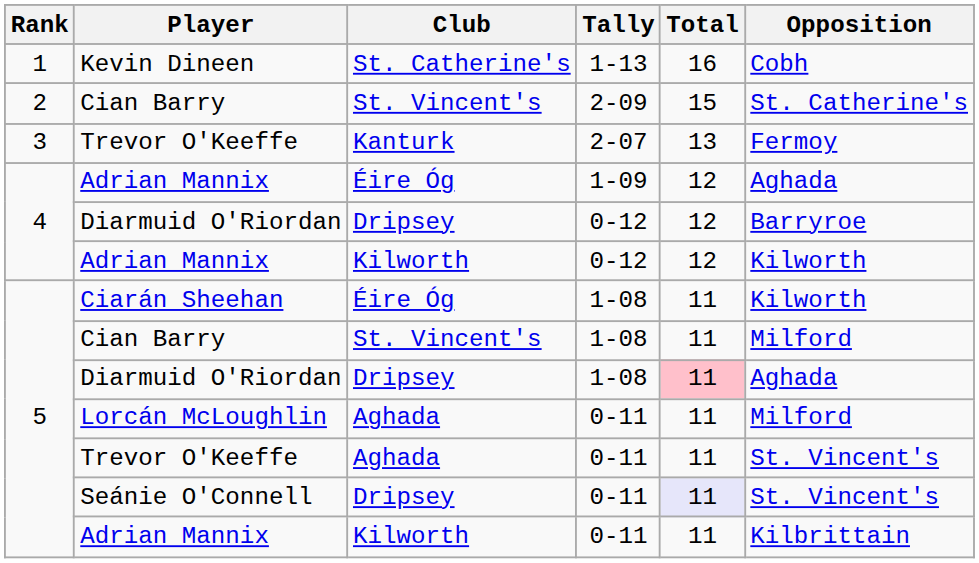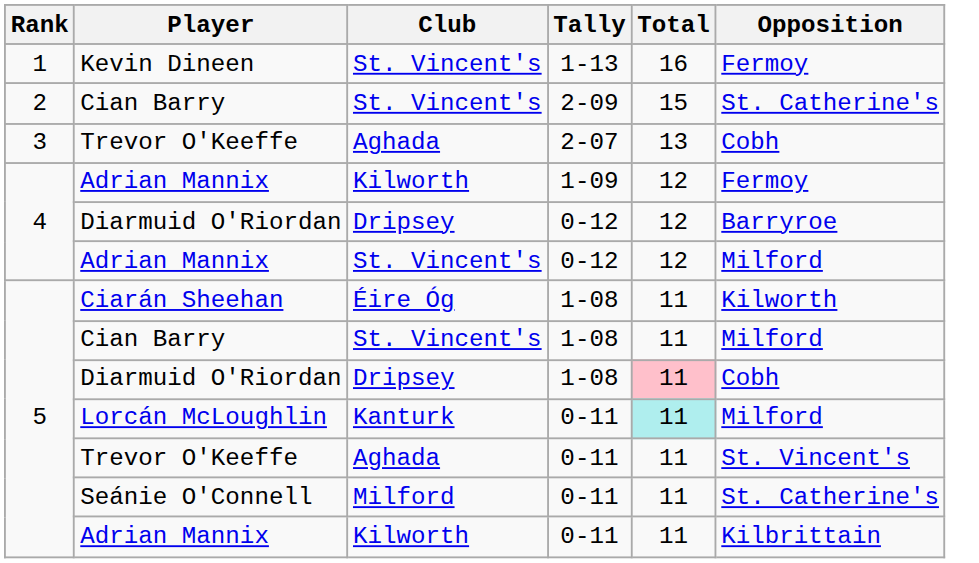Kevin Dineen | Club: St. Catherine's -> St. Vincent's
Kevin Dineen | Opposition: Cobh -> Fermoy
Trevor O'Keeffe / 2-07 | Club: Kanturk -> Aghada
Trevor O'Keeffe / 2-07 | Opposition: Fermoy -> Cobh
Adrian Mannix / 1-09 | Club: Éire Óg -> Kilworth
Adrian Mannix / 1-09 | Opposition: Aghada -> Fermoy
Adrian Mannix / 0-12 | Club: Kilworth -> St. Vincent's
Adrian Mannix / 0-12 | Opposition: Kilworth -> Milford
Diarmuid O'Riordan / 1-08 | Opposition: Aghada -> Cobh
Lorcán McLoughlin | Club: Aghada -> Kanturk
Lorcán McLoughlin | Total: no background -> paleturquoise background
Seánie O'Connell | Club: Dripsey -> Milford
Seánie O'Connell | Total: lavender background -> no background
Seánie O'Connell | Opposition: St. Vincent's -> St. Catherine's
